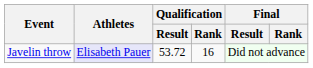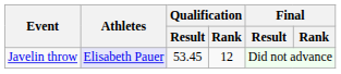Javelin throw | Qualification / Result: 53.72 -> 53.45
Javelin throw | Qualification / Rank: 16 -> 12
